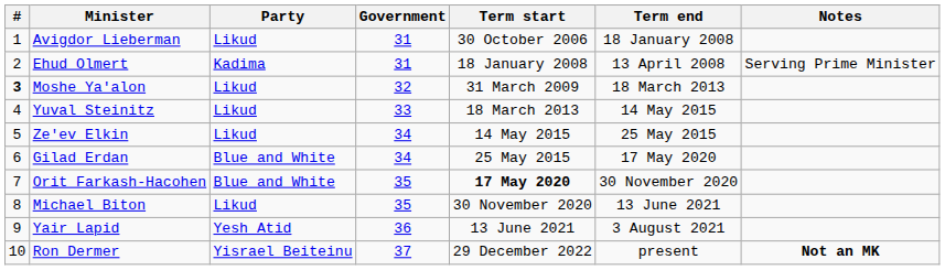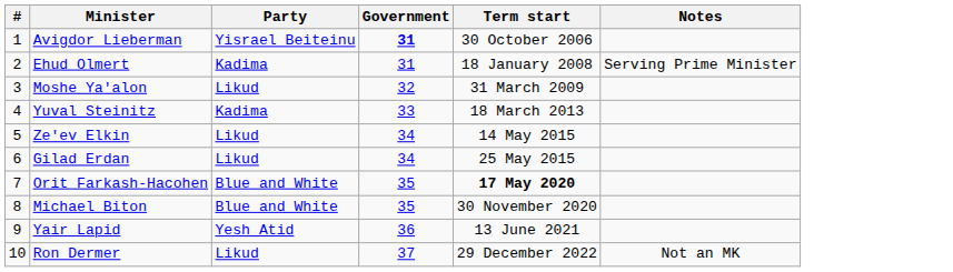- column: Term end | 18 January 2008 | 13 April 2008 | 18 March 2013 | 14 May 2015 | 25 May 2015 | 17 May 2020 | 30 November 2020 | 13 June 2021 | 3 August 2021 | present
Avigdor Lieberman | Party: Likud -> Yisrael Beiteinu
Avigdor Lieberman | Government: normal -> bold
Moshe Ya'alon | #: bold -> normal
Yuval Steinitz | Party: Likud -> Kadima
Gilad Erdan | Party: Blue and White -> Likud
Michael Biton | Party: Likud -> Blue and White
Ron Dermer | Party: Yisrael Beiteinu -> Likud
Ron Dermer | Notes: bold -> normal
